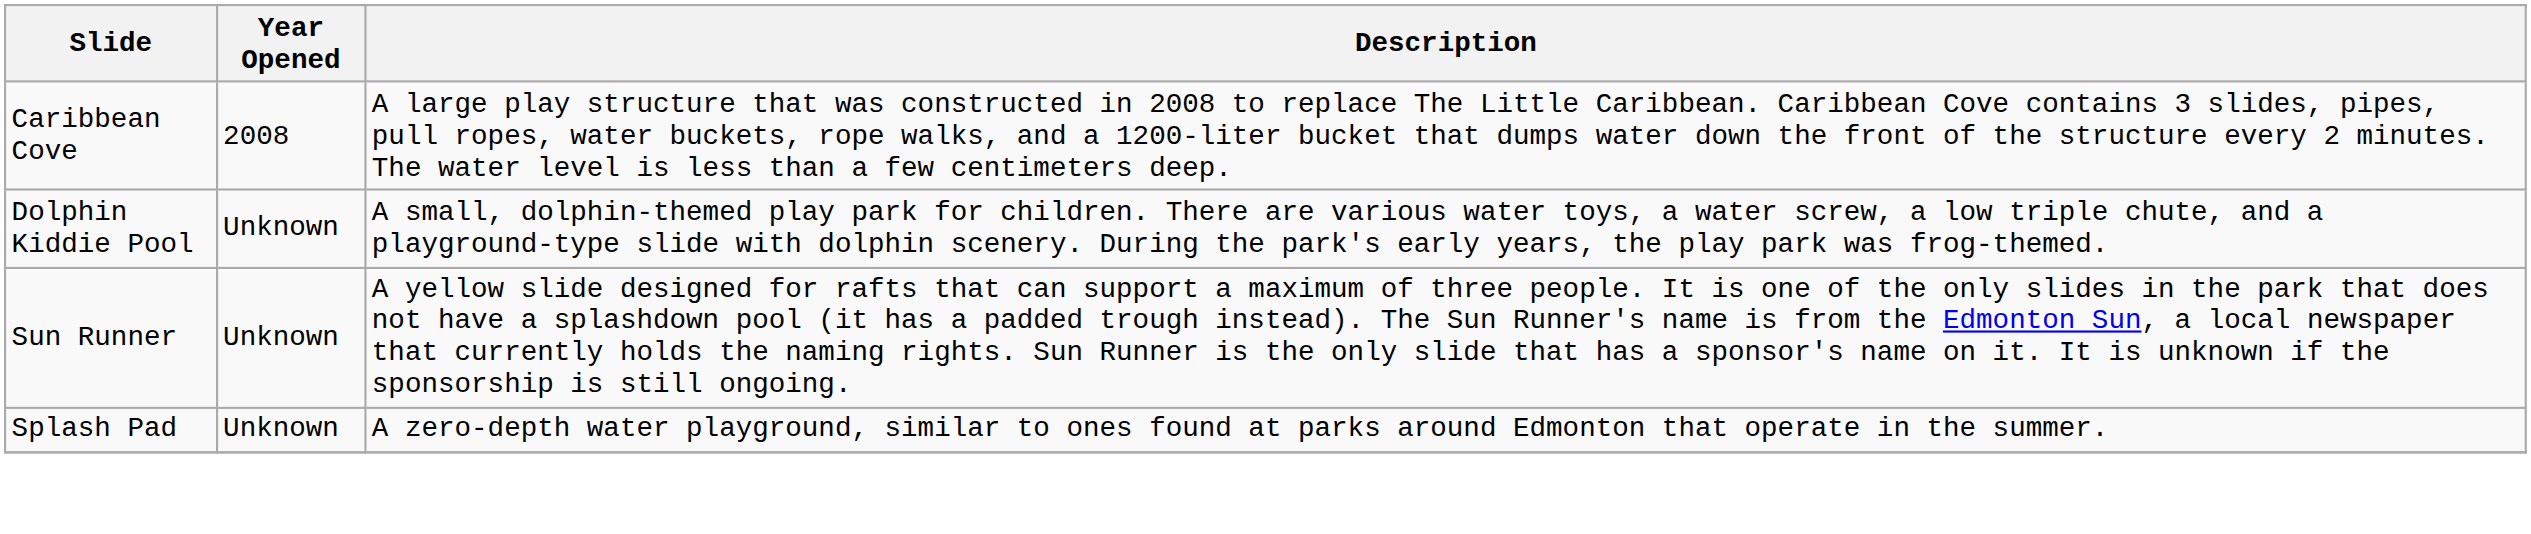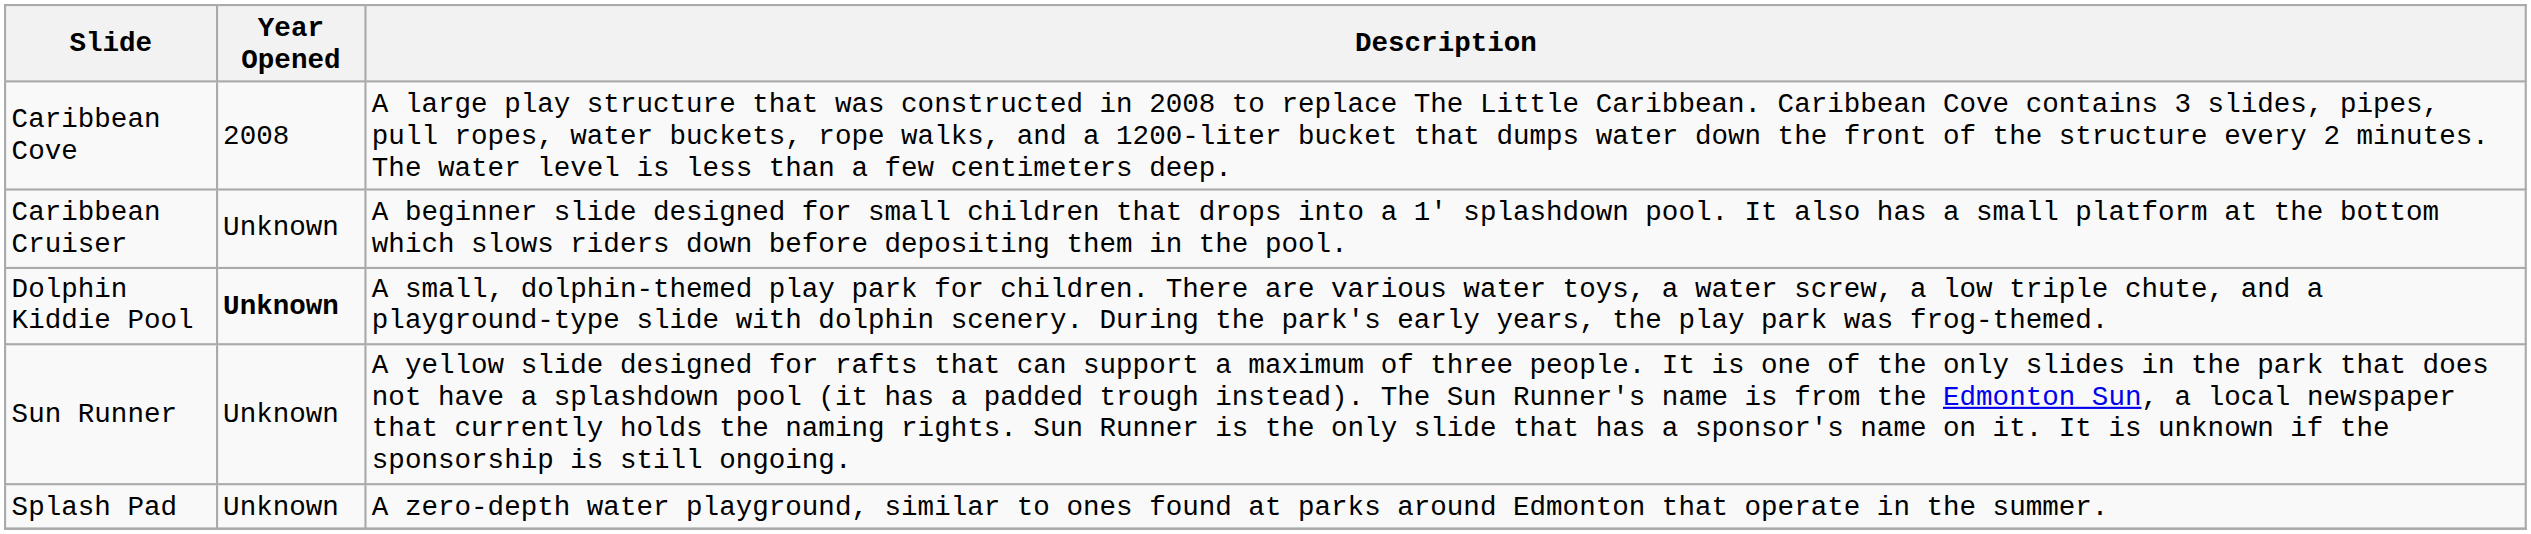+ row: Caribbean Cruiser | Unknown | A beginner slide designed for small children that drops into a 1' splashdown pool. It also has a small platform at the bottom which slows riders down before depositing them in the pool.
Dolphin Kiddie Pool | Year Opened: normal -> bold
